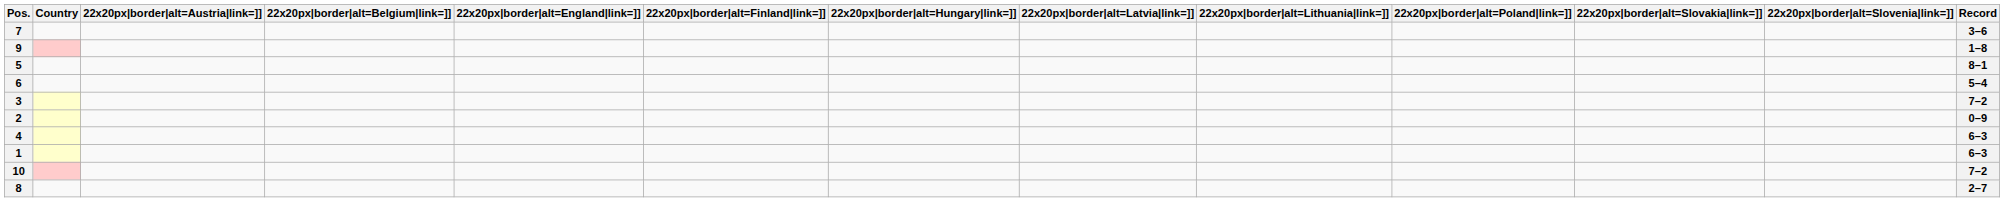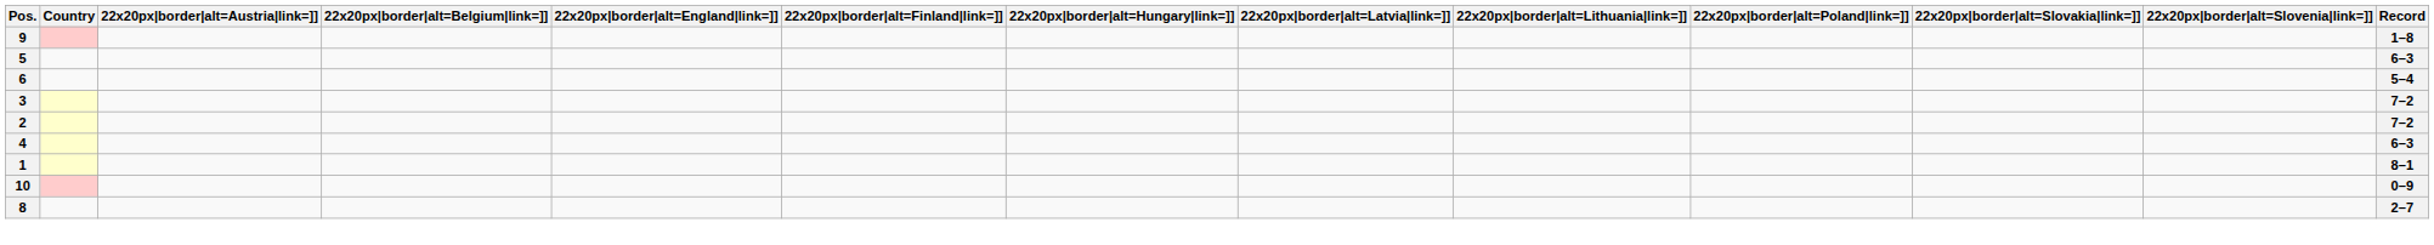- row: 7 | 3–6
5 | Record: 8–1 -> 6–3
2 | Record: 0–9 -> 7–2
1 | Record: 6–3 -> 8–1
10 | Record: 7–2 -> 0–9
